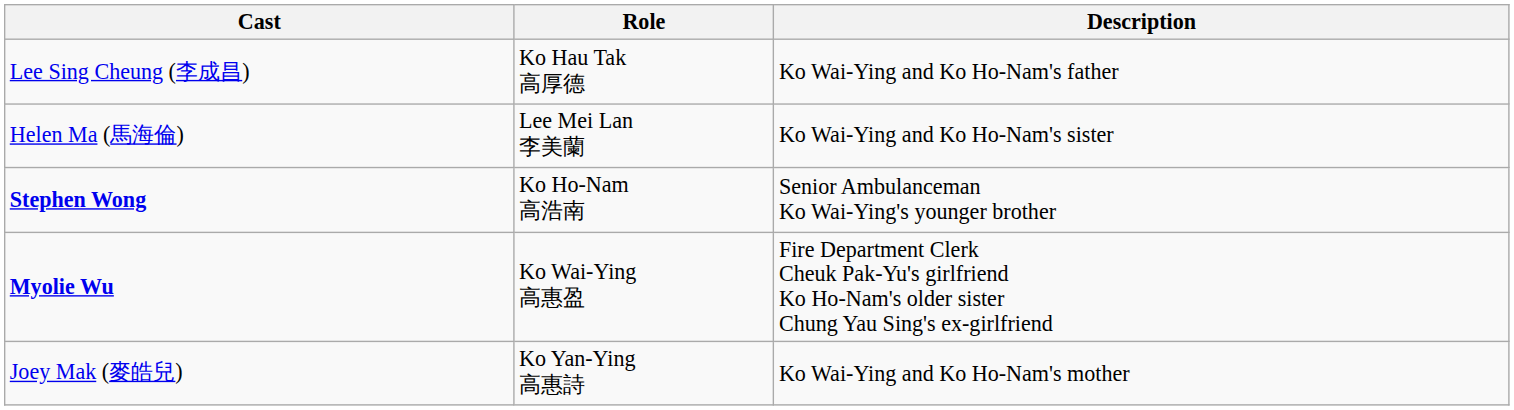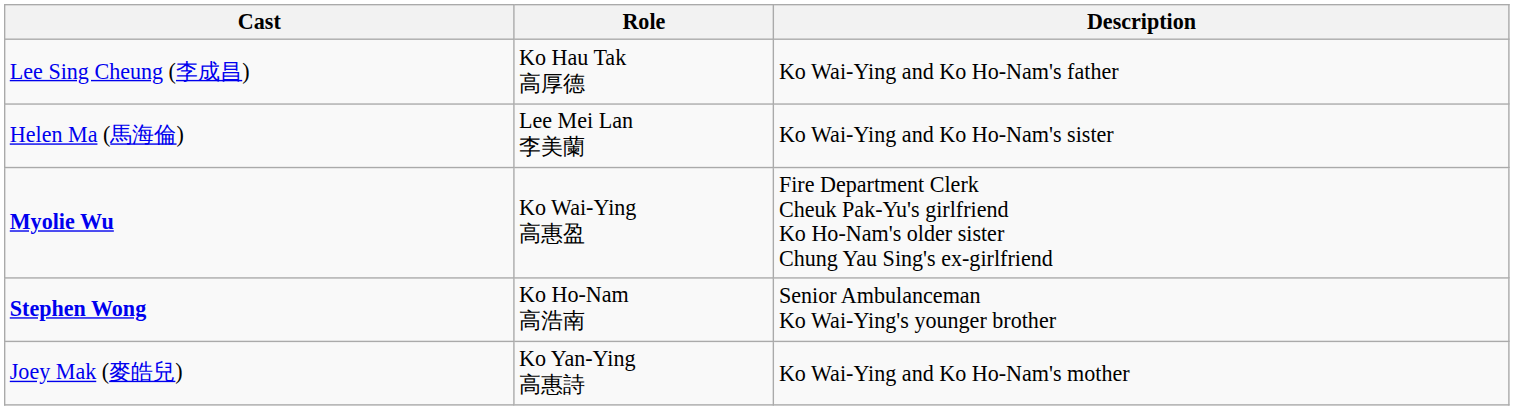rows swapped: Myolie Wu <-> Stephen Wong
